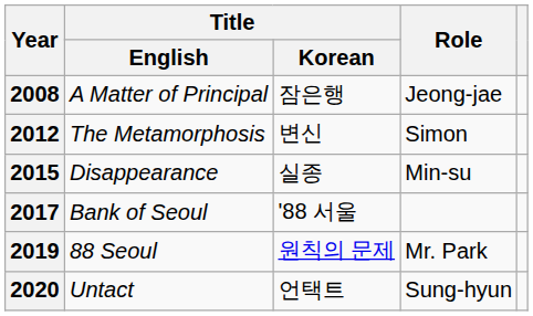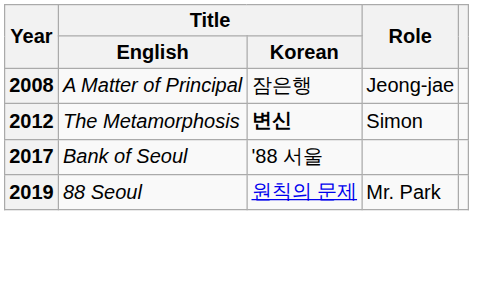2012 | Title / Korean: normal -> bold
- row: 2015 | Disappearance | 실종 | Min-su
- row: 2020 | Untact | 언택트 | Sung-hyun
